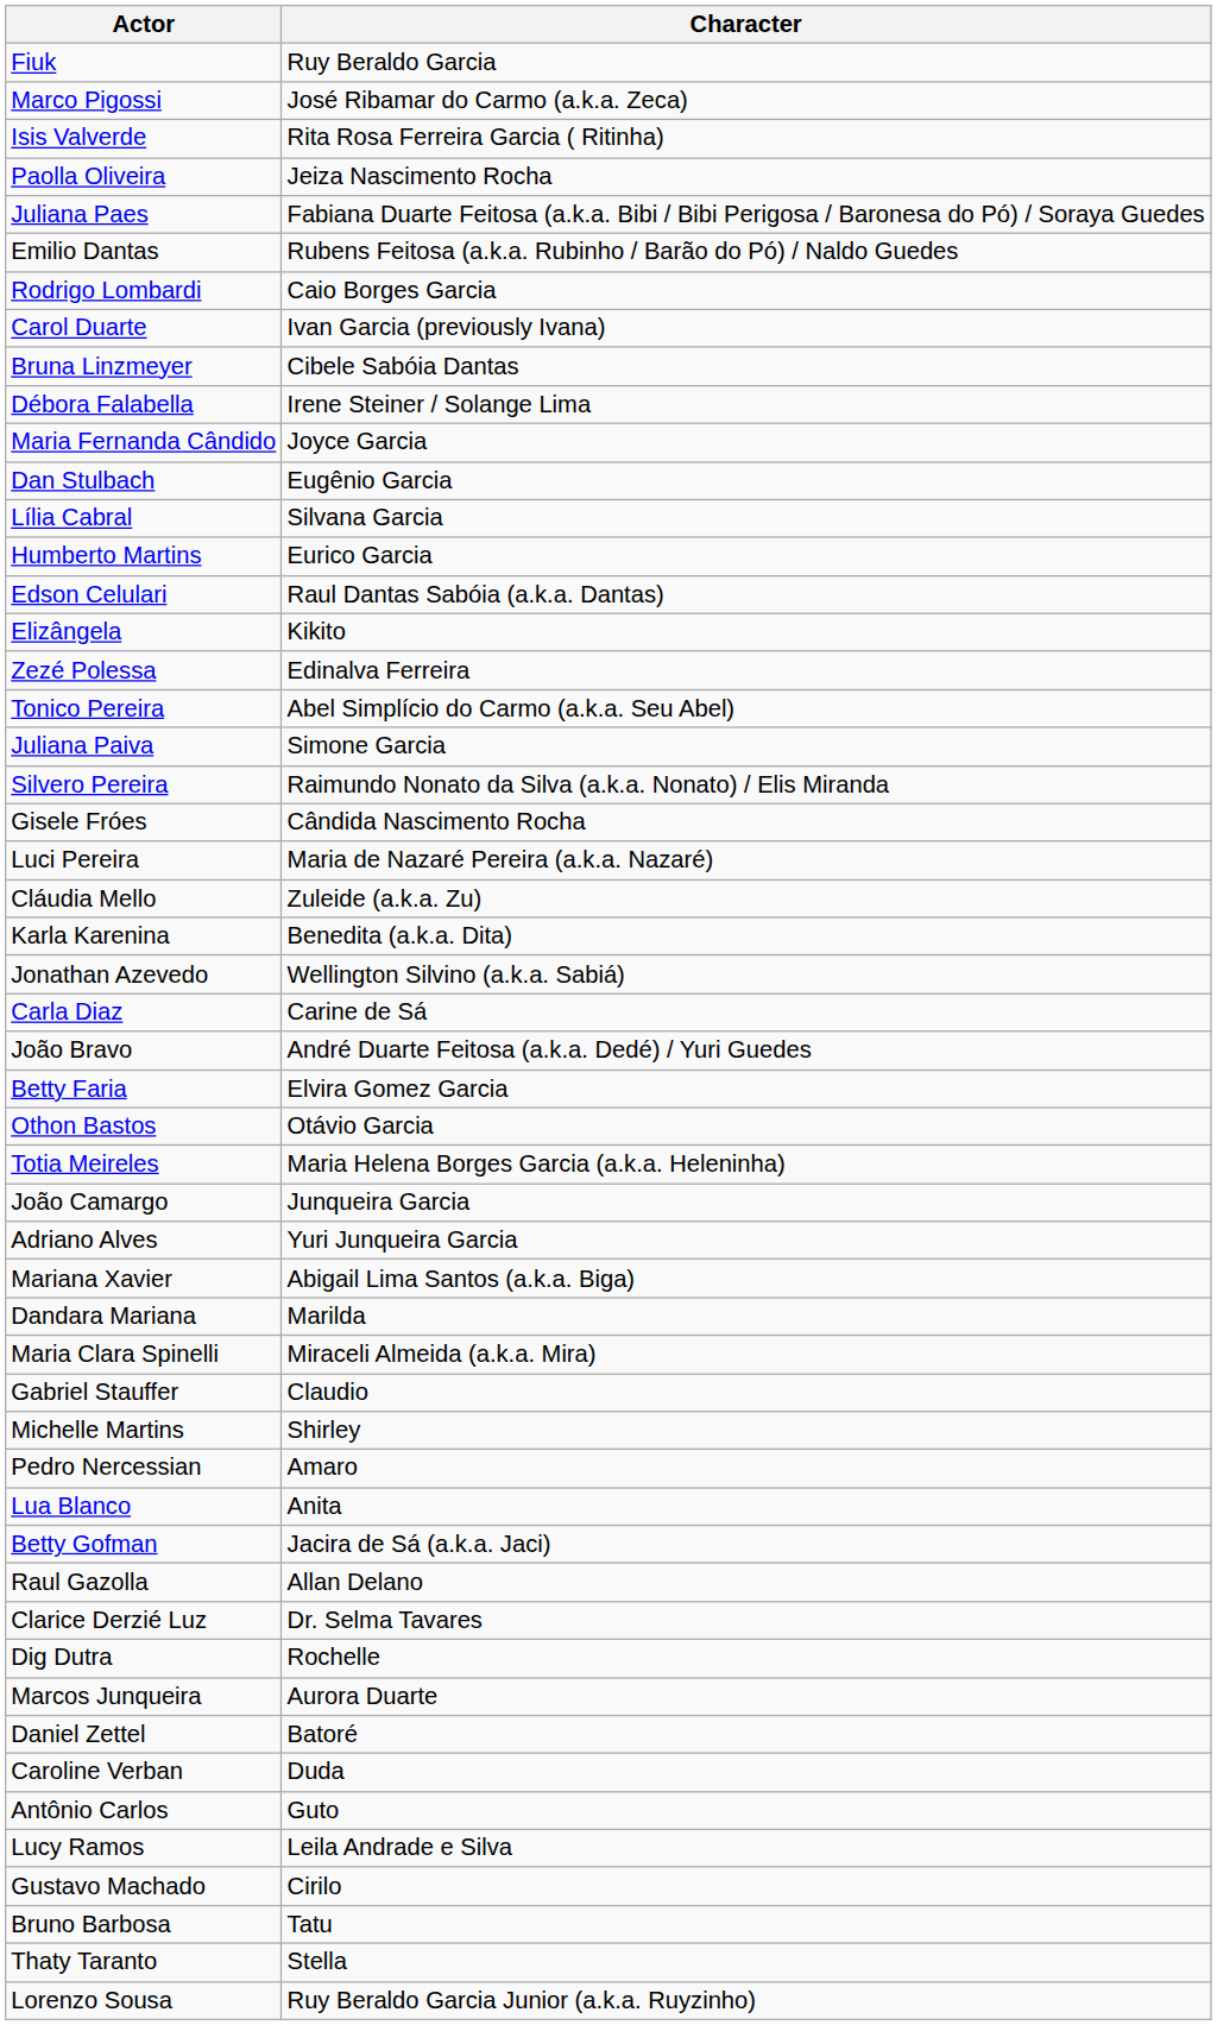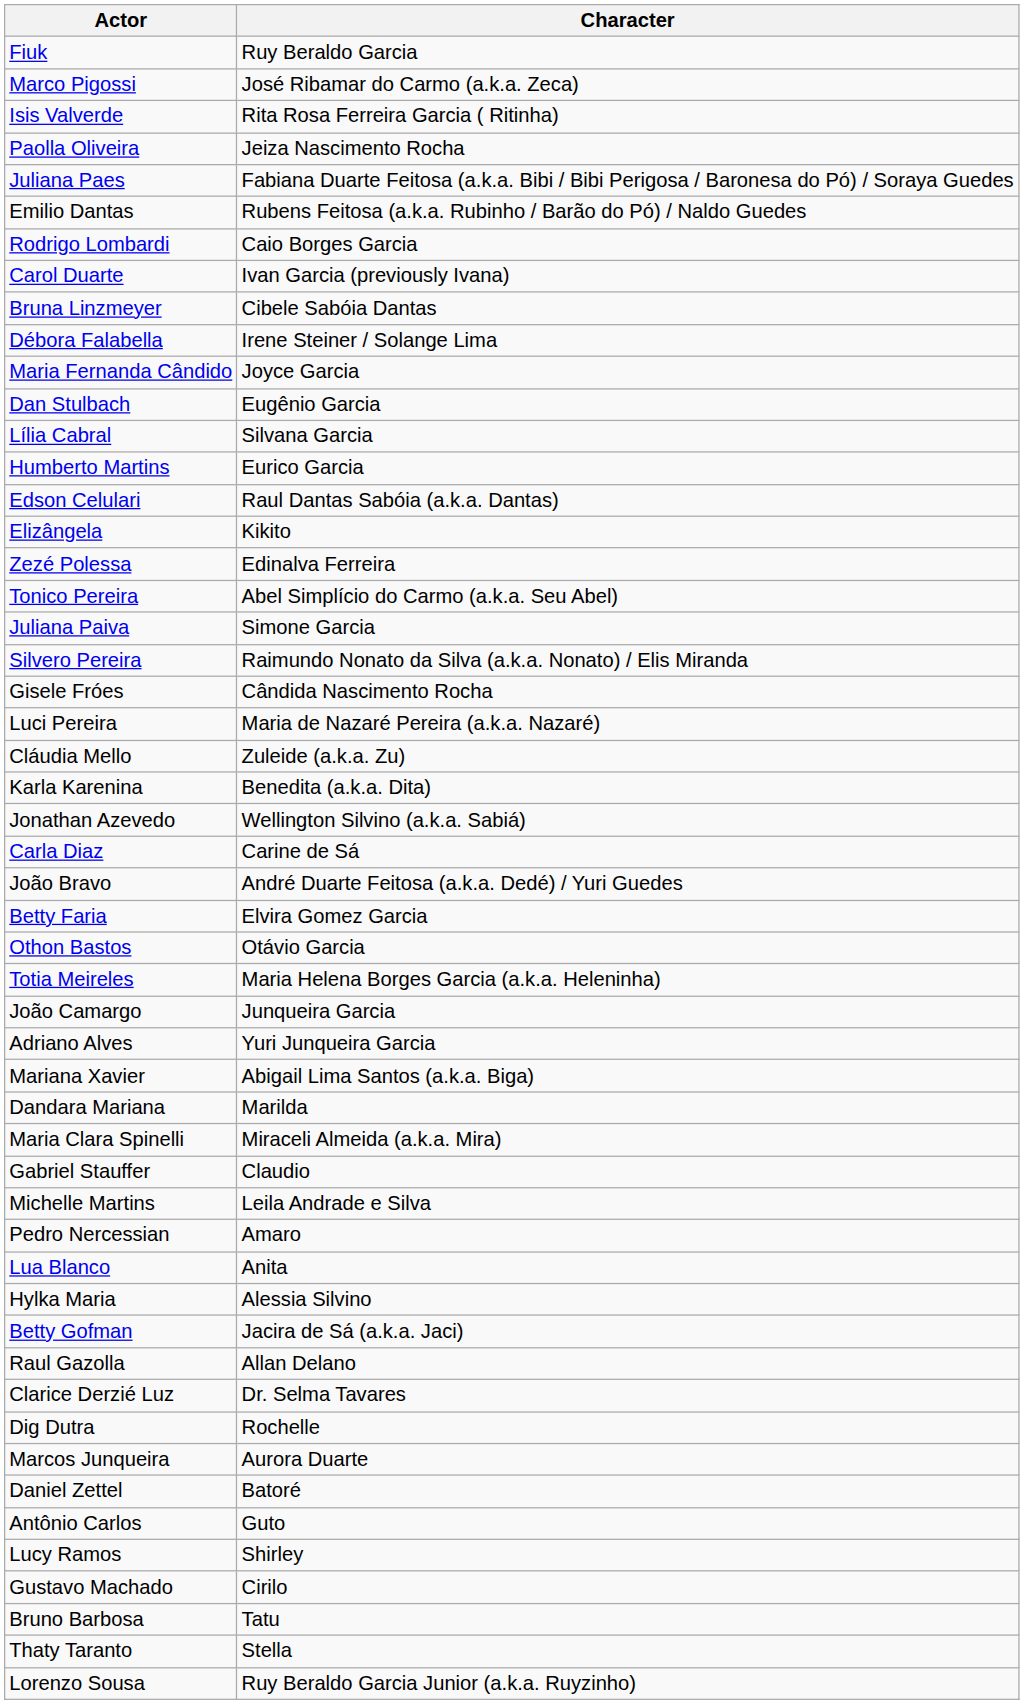Michelle Martins | Character: Shirley -> Leila Andrade e Silva
+ row: Hylka Maria | Alessia Silvino
- row: Caroline Verban | Duda
Lucy Ramos | Character: Leila Andrade e Silva -> Shirley
